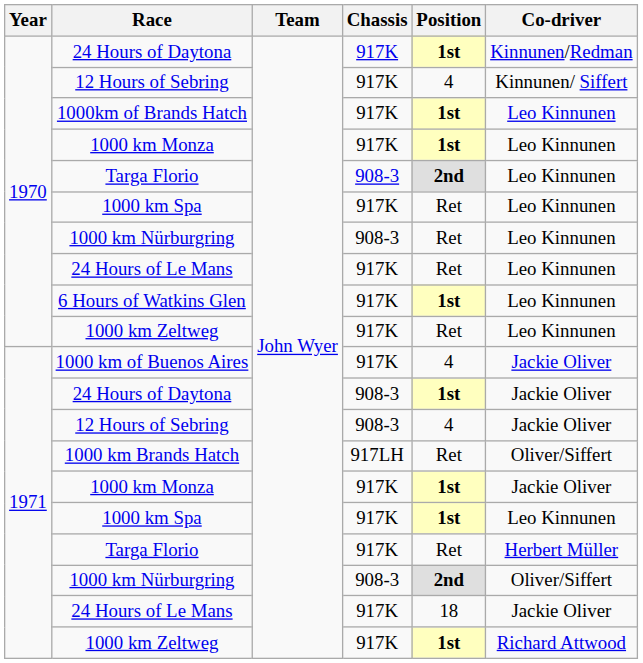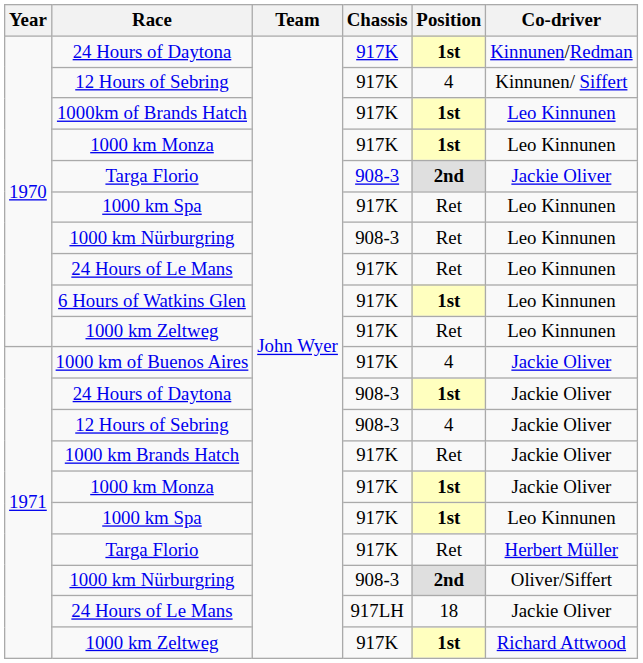1970 / Targa Florio | Co-driver: Leo Kinnunen -> Jackie Oliver
1000 km Brands Hatch | Chassis: 917LH -> 917K
1000 km Brands Hatch | Co-driver: Oliver/Siffert -> Jackie Oliver
1971 / 24 Hours of Le Mans | Chassis: 917K -> 917LH
